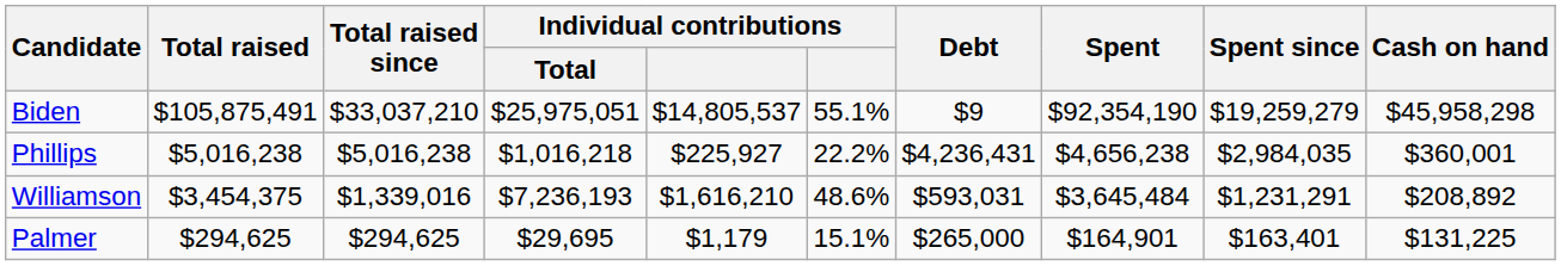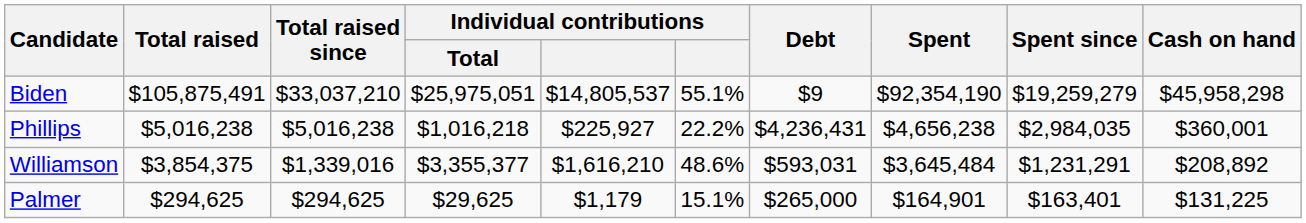Williamson | Total raised: $3,454,375 -> $3,854,375
Williamson | Individual contributions / Total: $7,236,193 -> $3,355,377
Palmer | Individual contributions / Total: $29,695 -> $29,625
